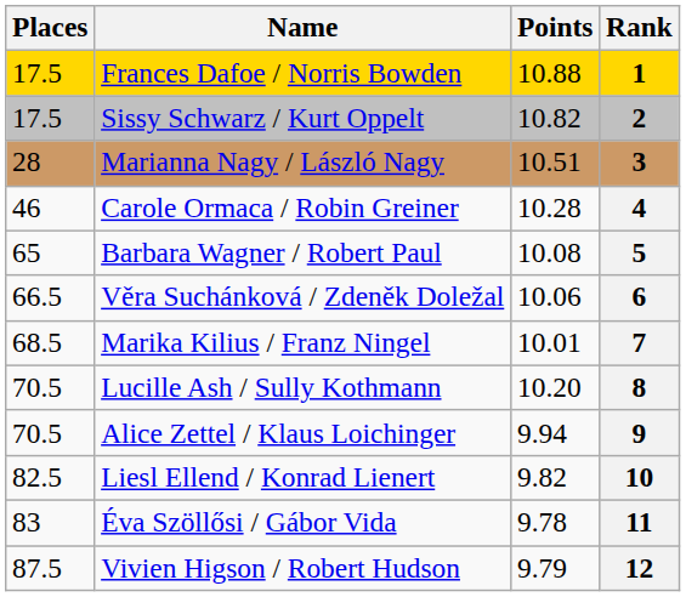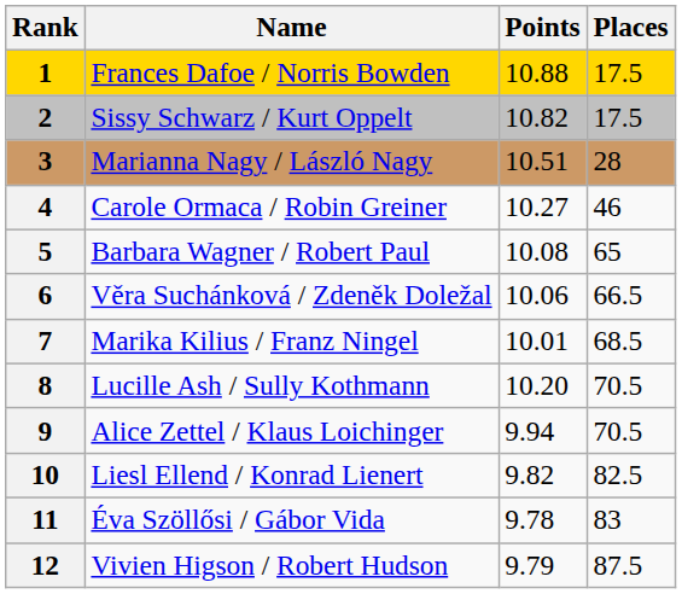columns swapped: Rank <-> Places
Carole Ormaca / Robin Greiner | Points: 10.28 -> 10.27
